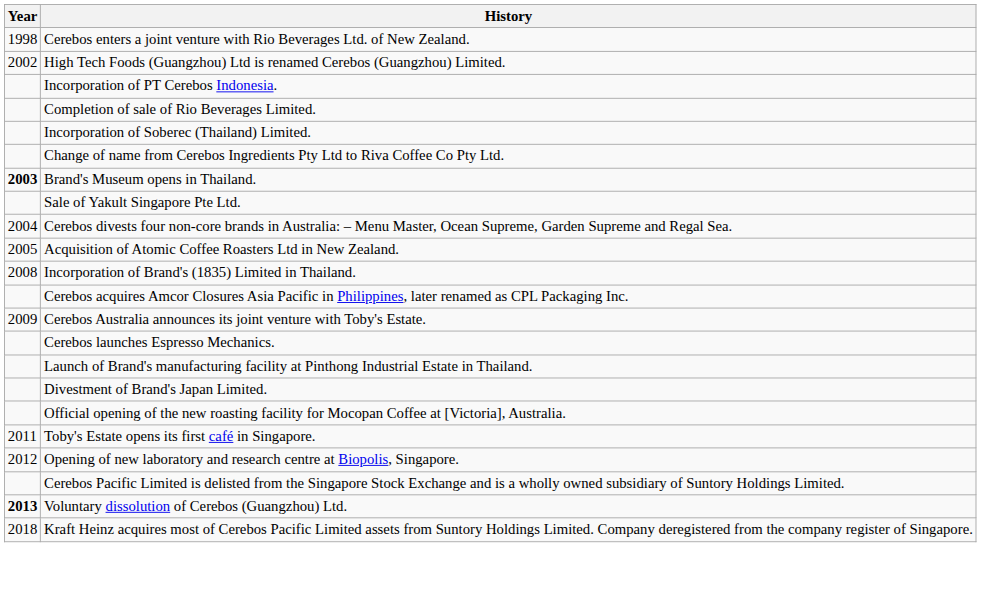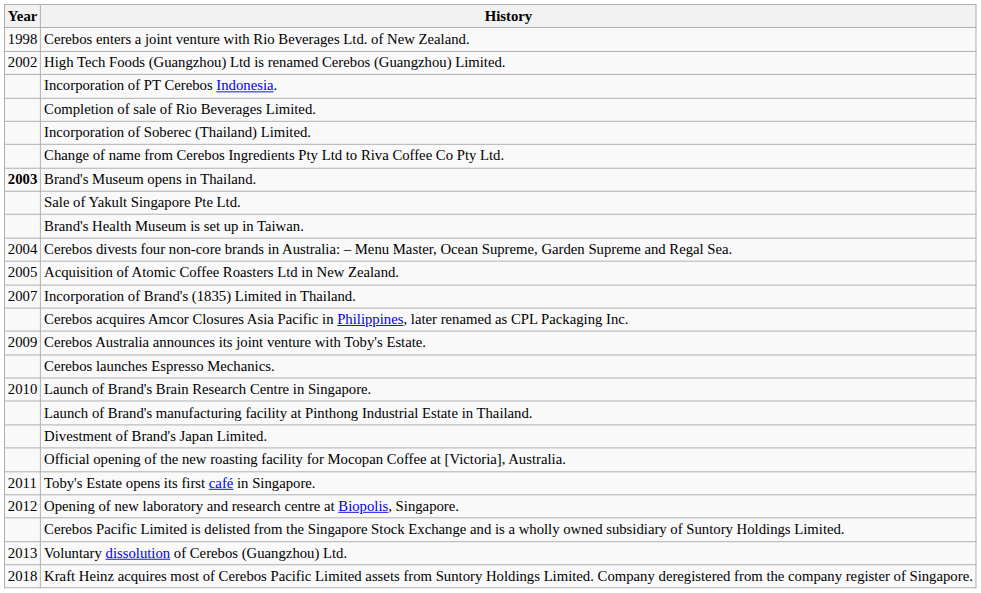+ row: Brand's Health Museum is set up in Taiwan.
Incorporation of Brand's (1835) Limited in Thailand. | Year: 2008 -> 2007
+ row: 2010 | Launch of Brand's Brain Research Centre in Singapore.
Voluntary dissolution of Cerebos (Guangzhou) Ltd. | Year: bold -> normal
